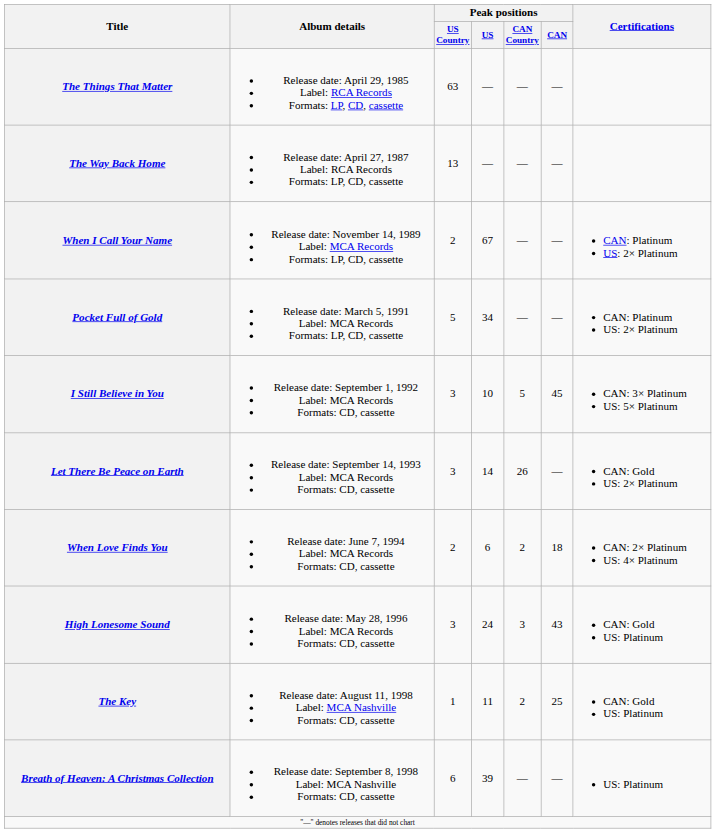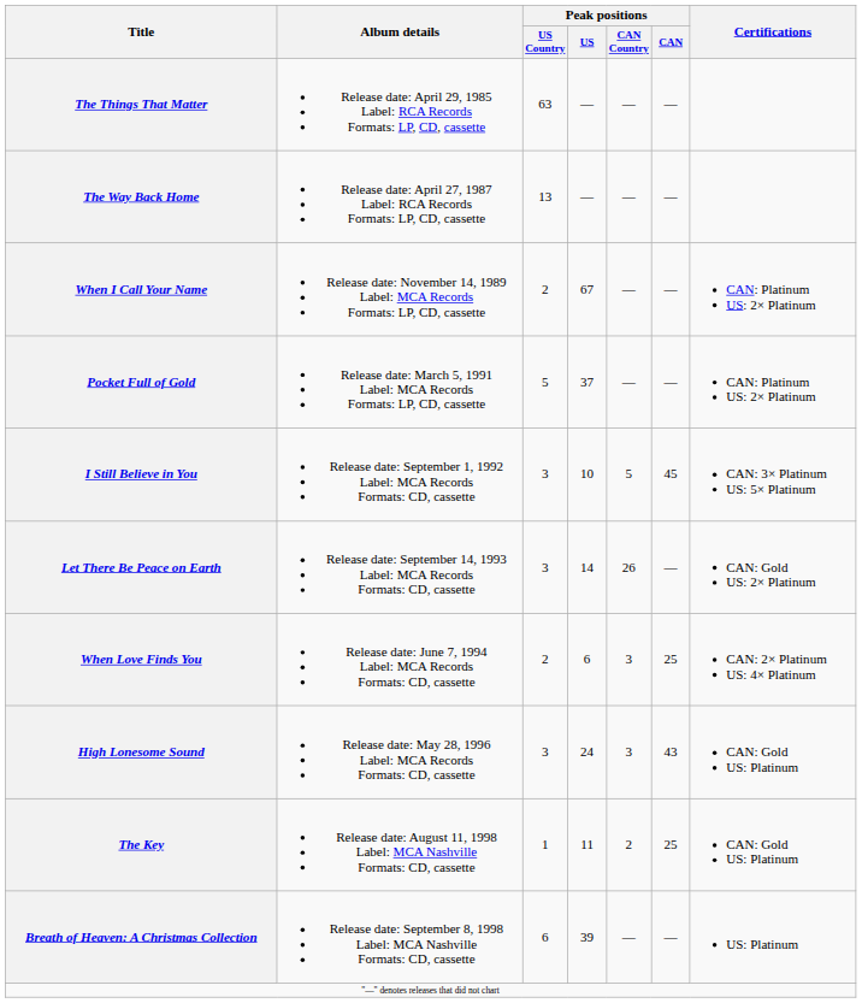Pocket Full of Gold | Peak positions / US: 34 -> 37
When Love Finds You | Peak positions / CAN Country: 2 -> 3
When Love Finds You | Peak positions / CAN: 18 -> 25
